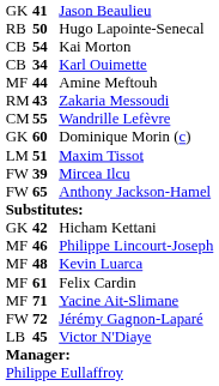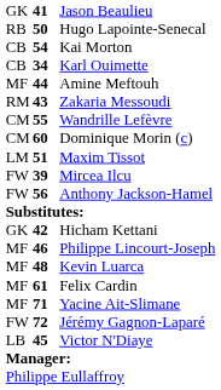Dominique Morin (c) | column 1: GK -> CM
Anthony Jackson-Hamel | column 2: 65 -> 56
